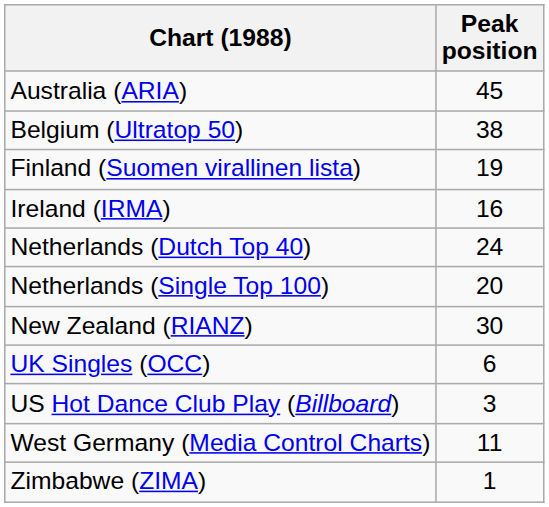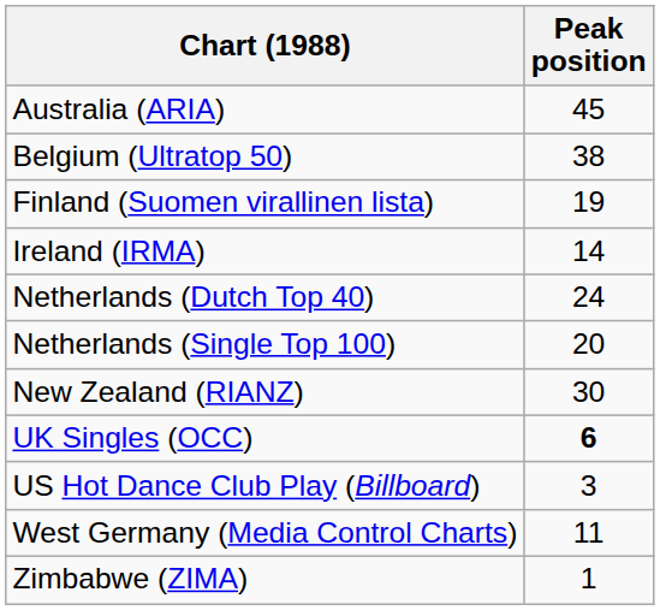Ireland (IRMA) | Peak position: 16 -> 14
UK Singles (OCC) | Peak position: normal -> bold
